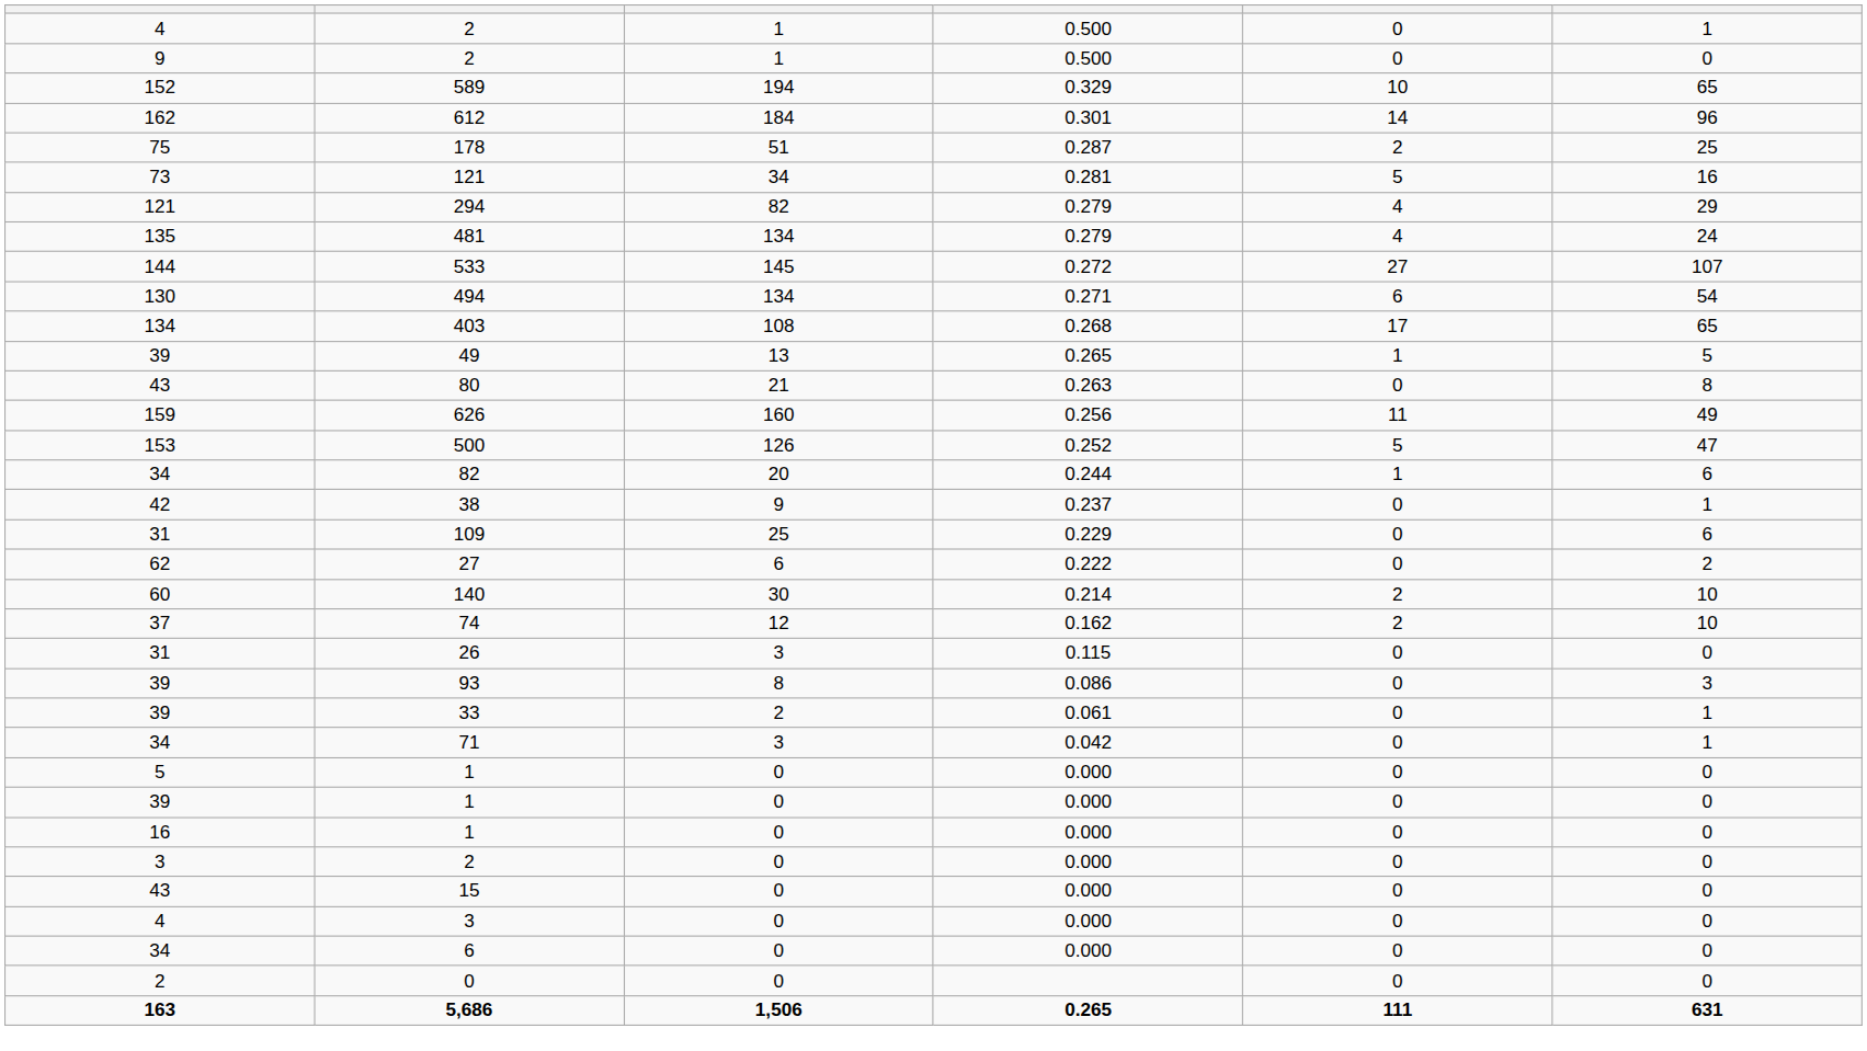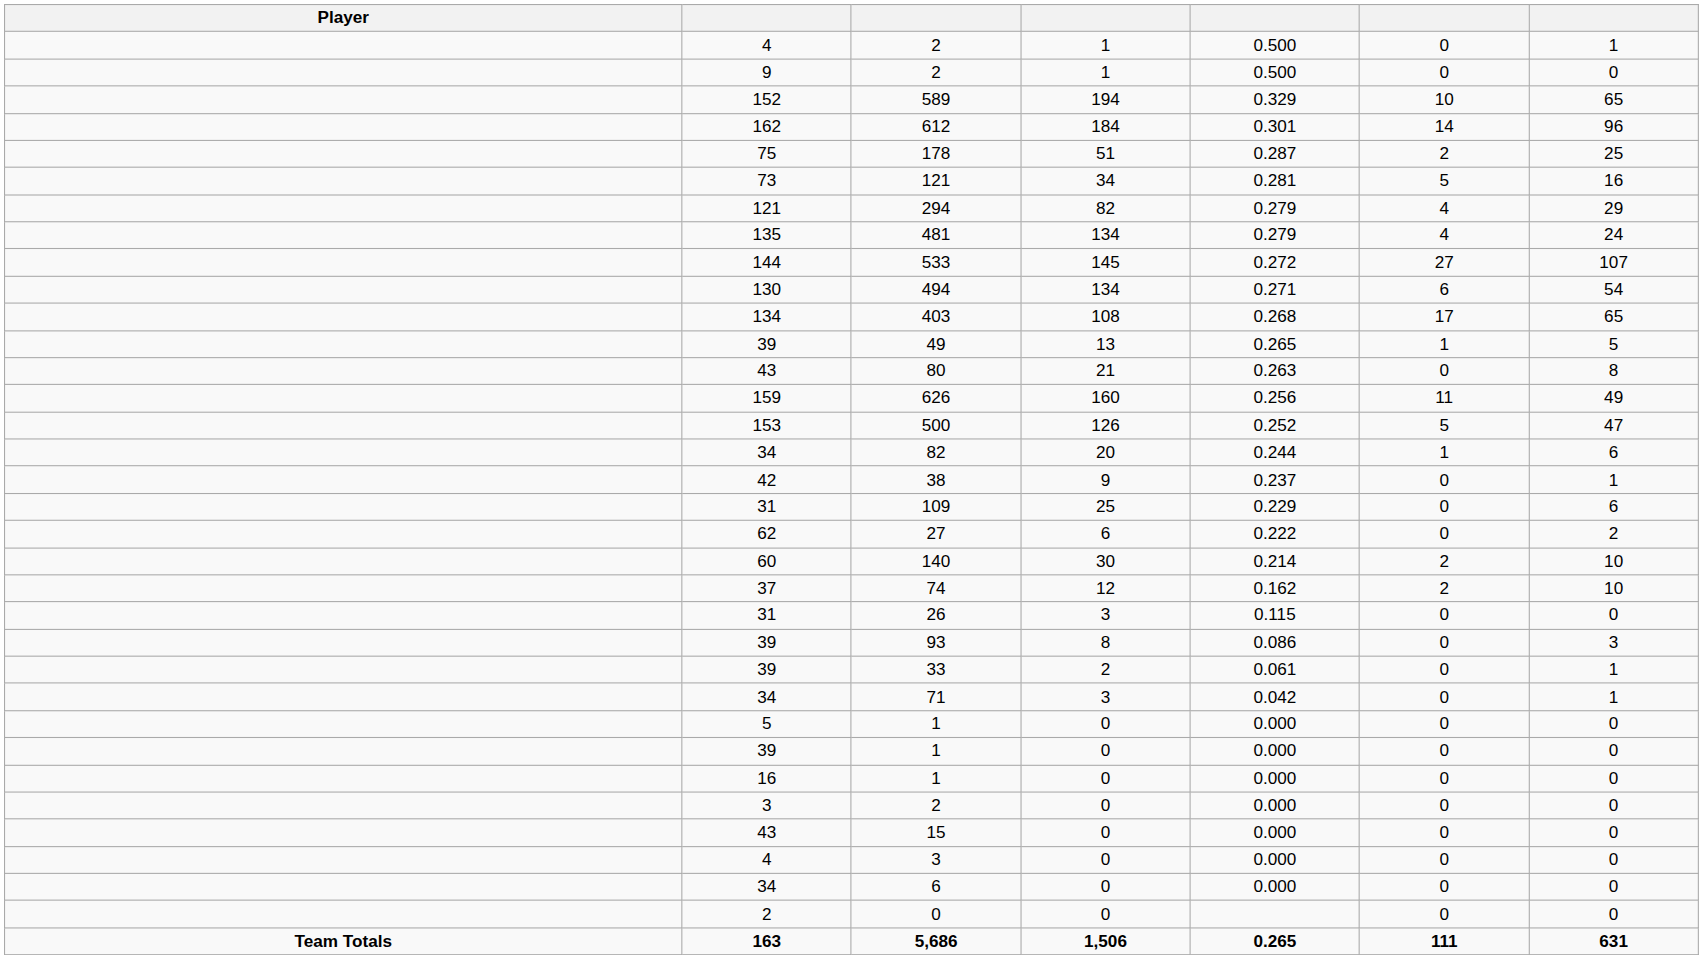+ column: Player | Team Totals
